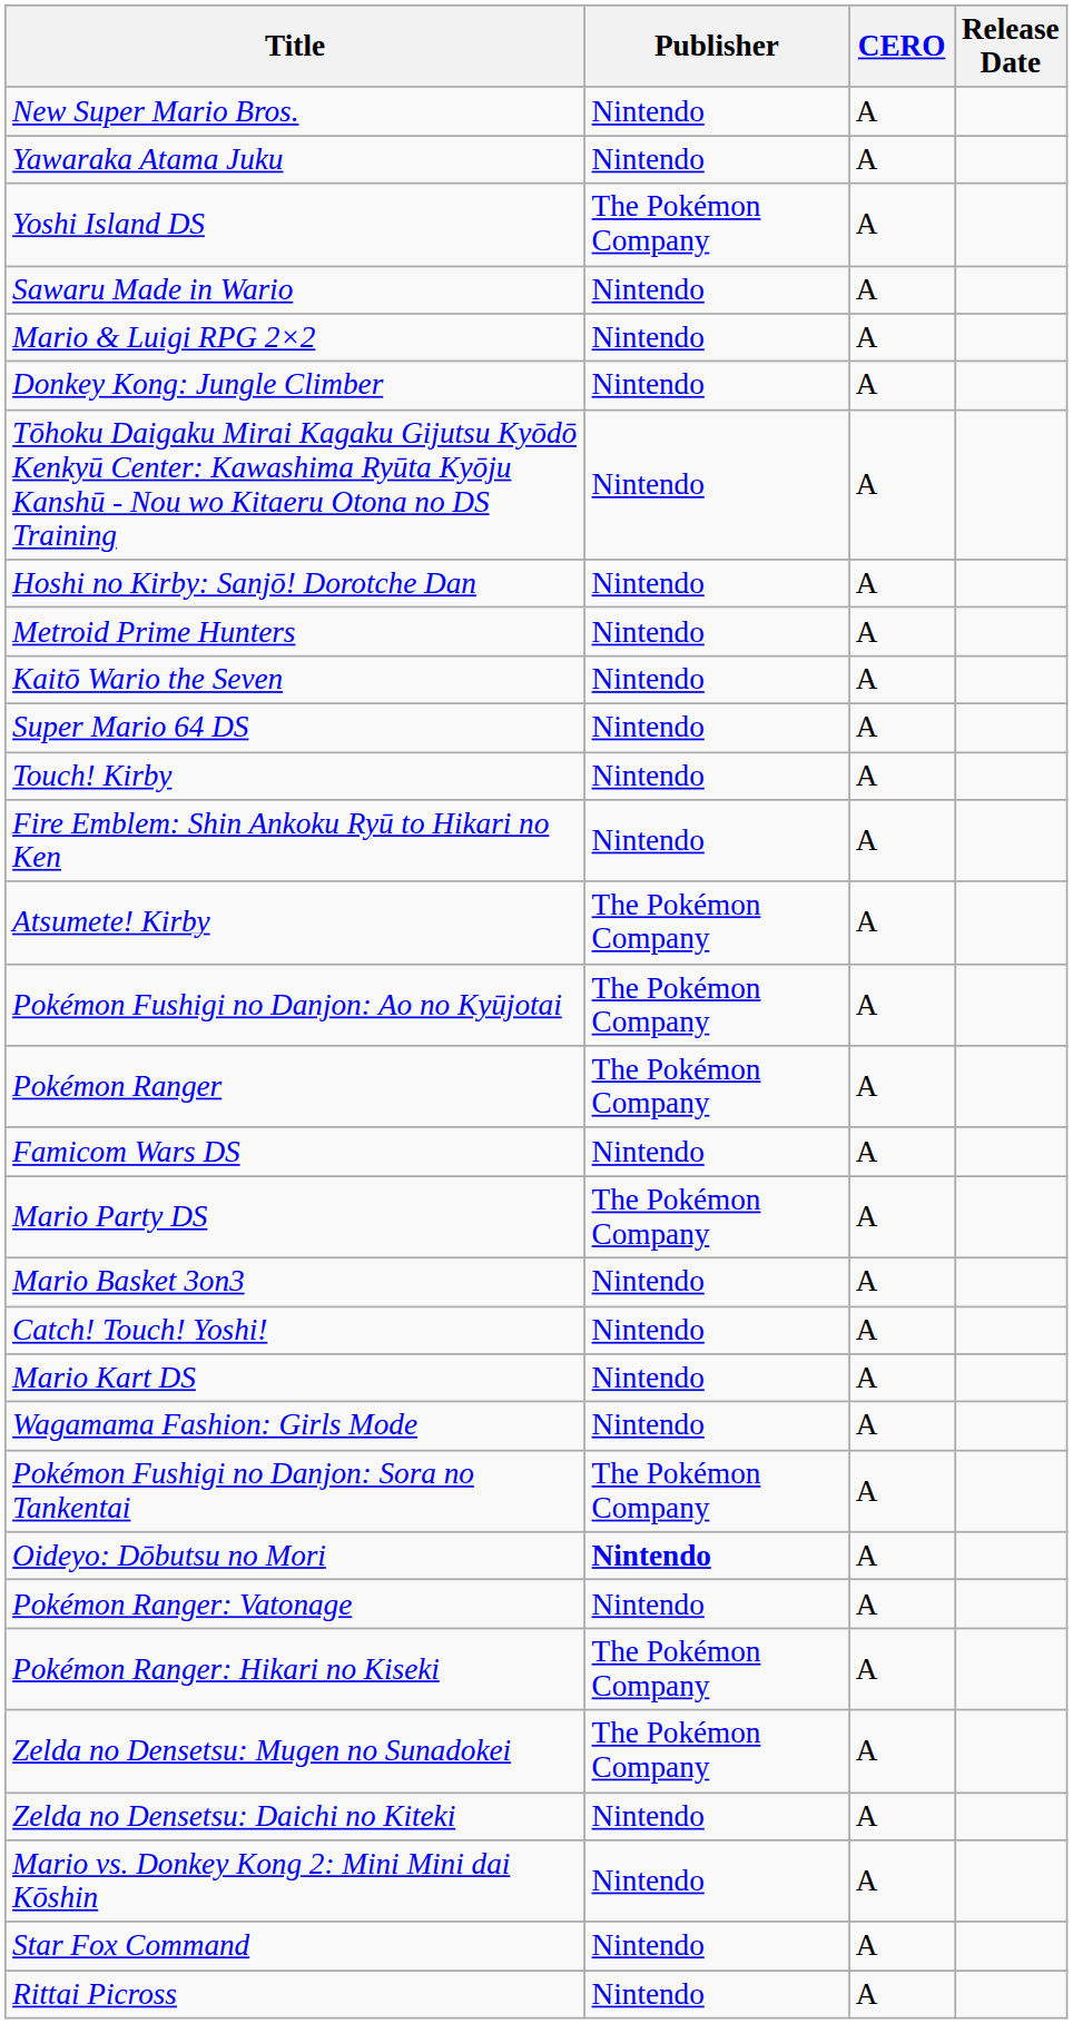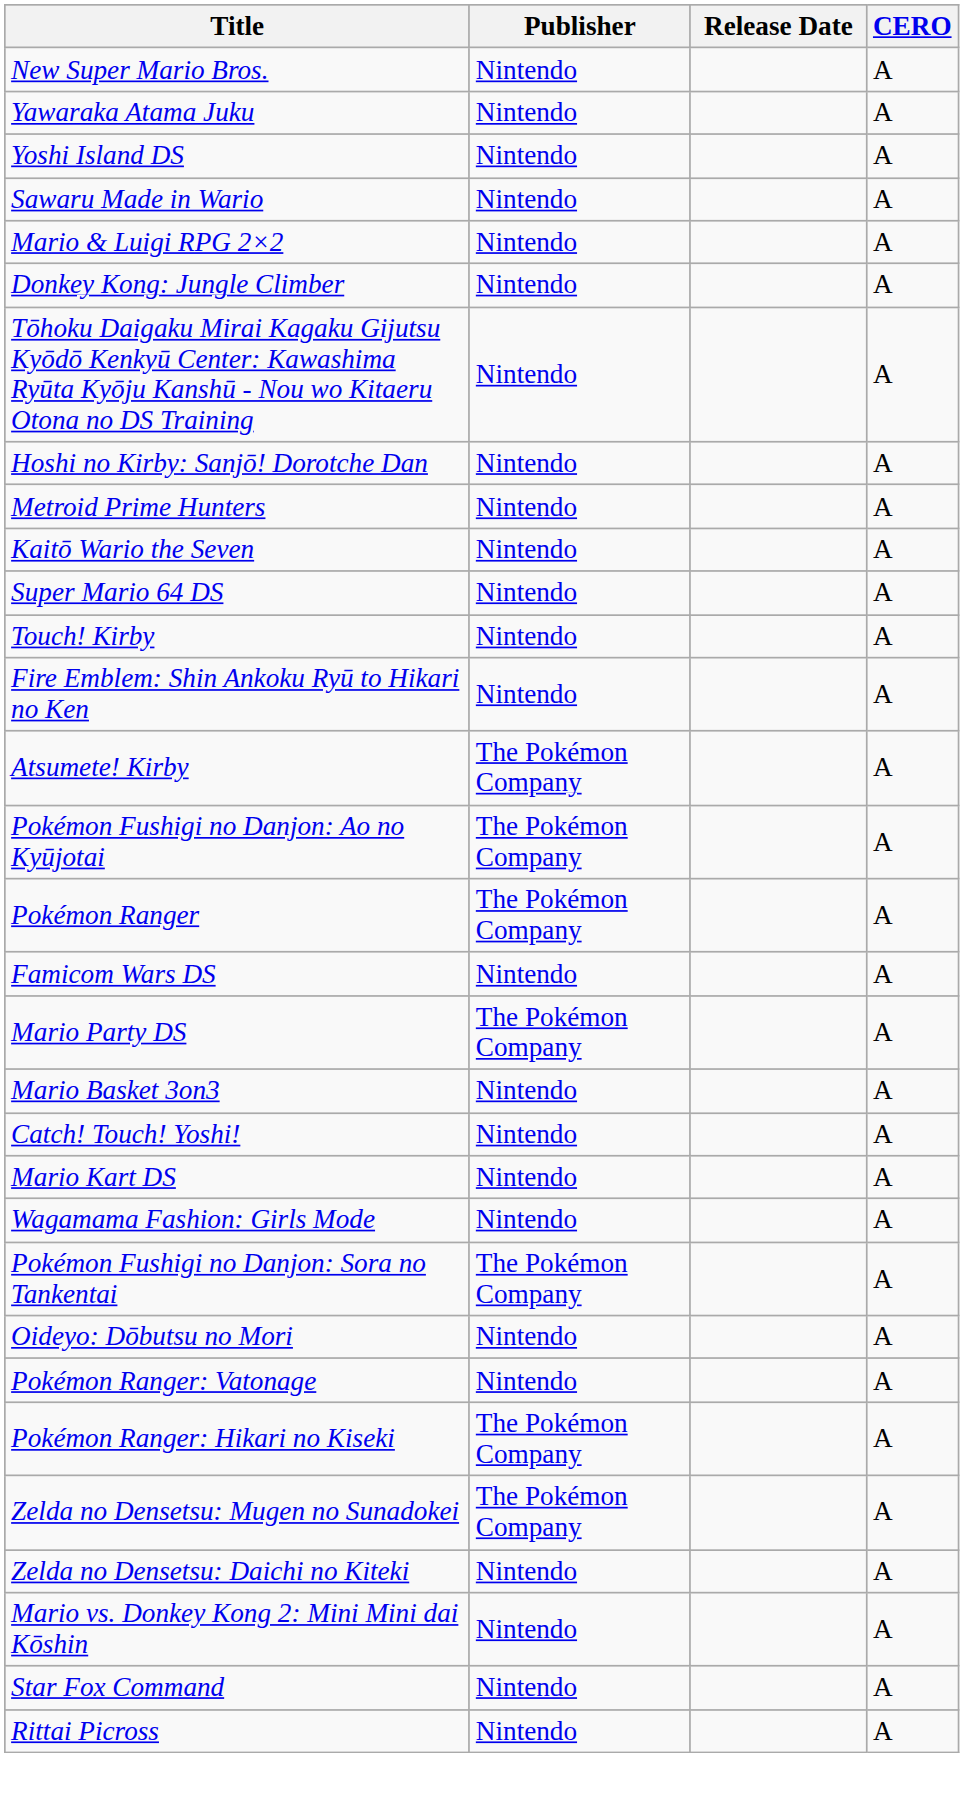columns swapped: Release Date <-> CERO
Yoshi Island DS | Publisher: The Pokémon Company -> Nintendo
Oideyo: Dōbutsu no Mori | Publisher: bold -> normal
